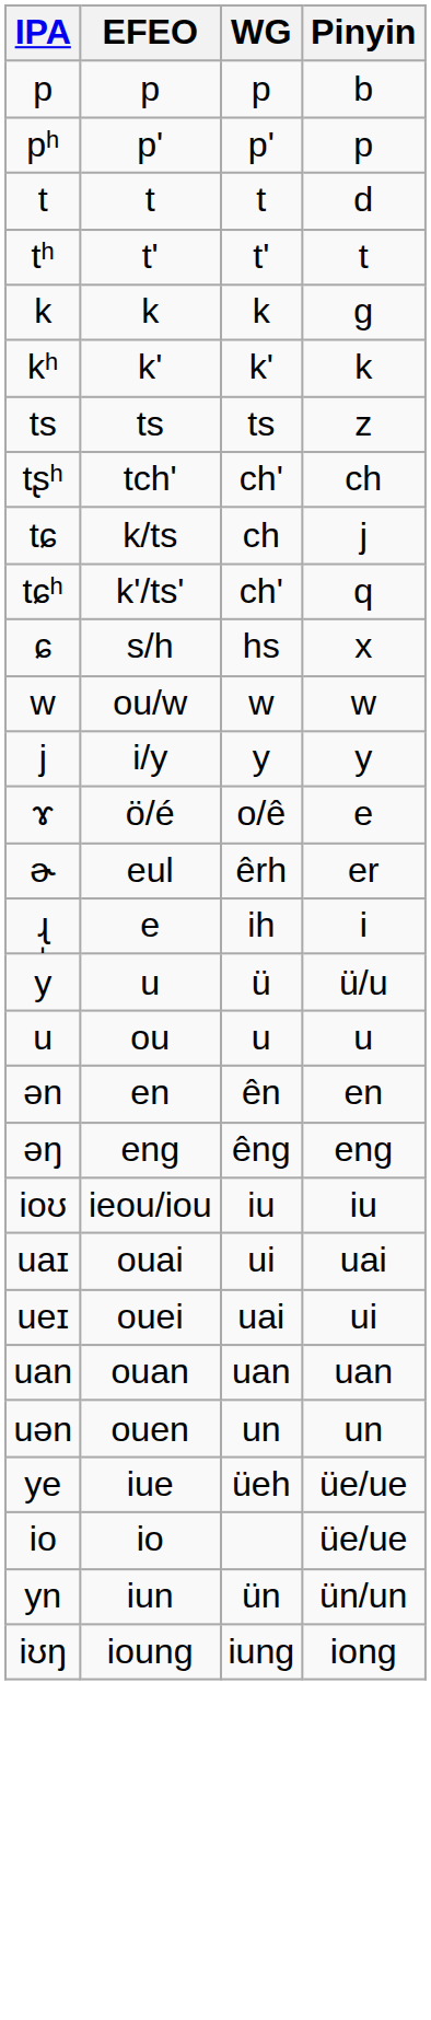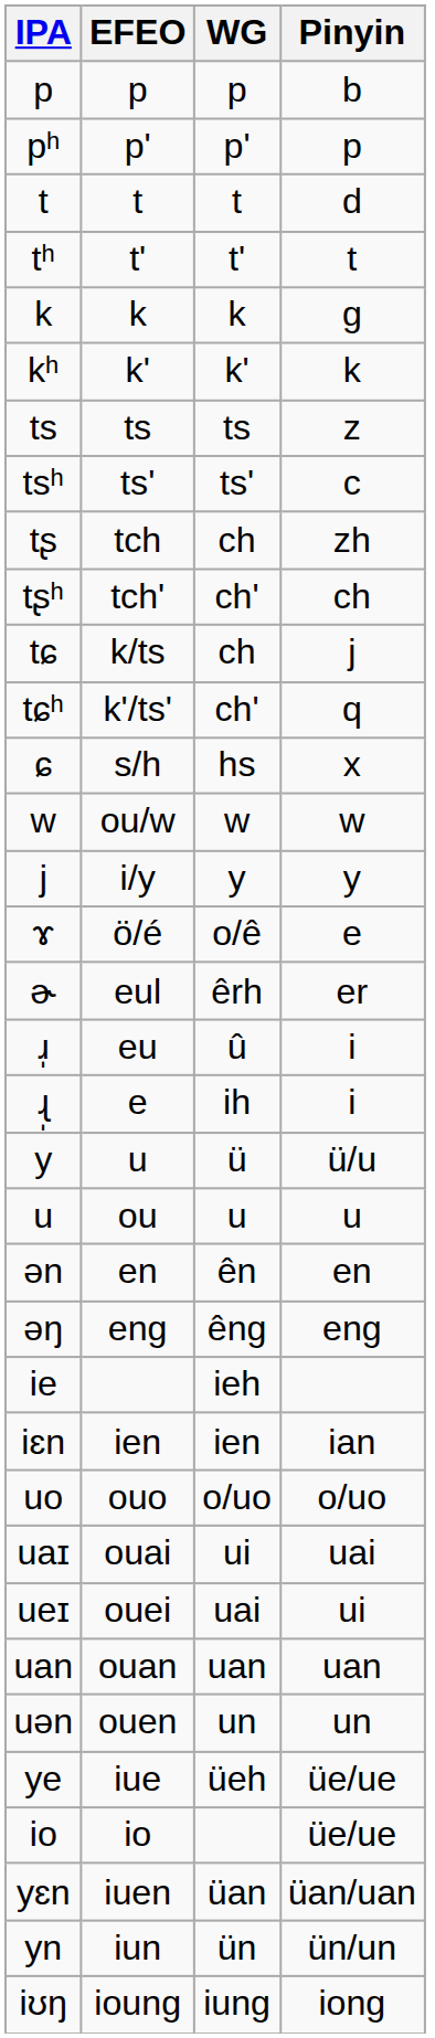+ row: tsʰ | ts' | ts' | c
+ row: tʂ | tch | ch | zh
+ row: ɹ̩ | eu | û | i
+ row: ie | ieh
- row: ioʊ | ieou/iou | iu | iu
+ row: iɛn | ien | ien | ian
+ row: uo | ouo | o/uo | o/uo
+ row: yɛn | iuen | üan | üan/uan
